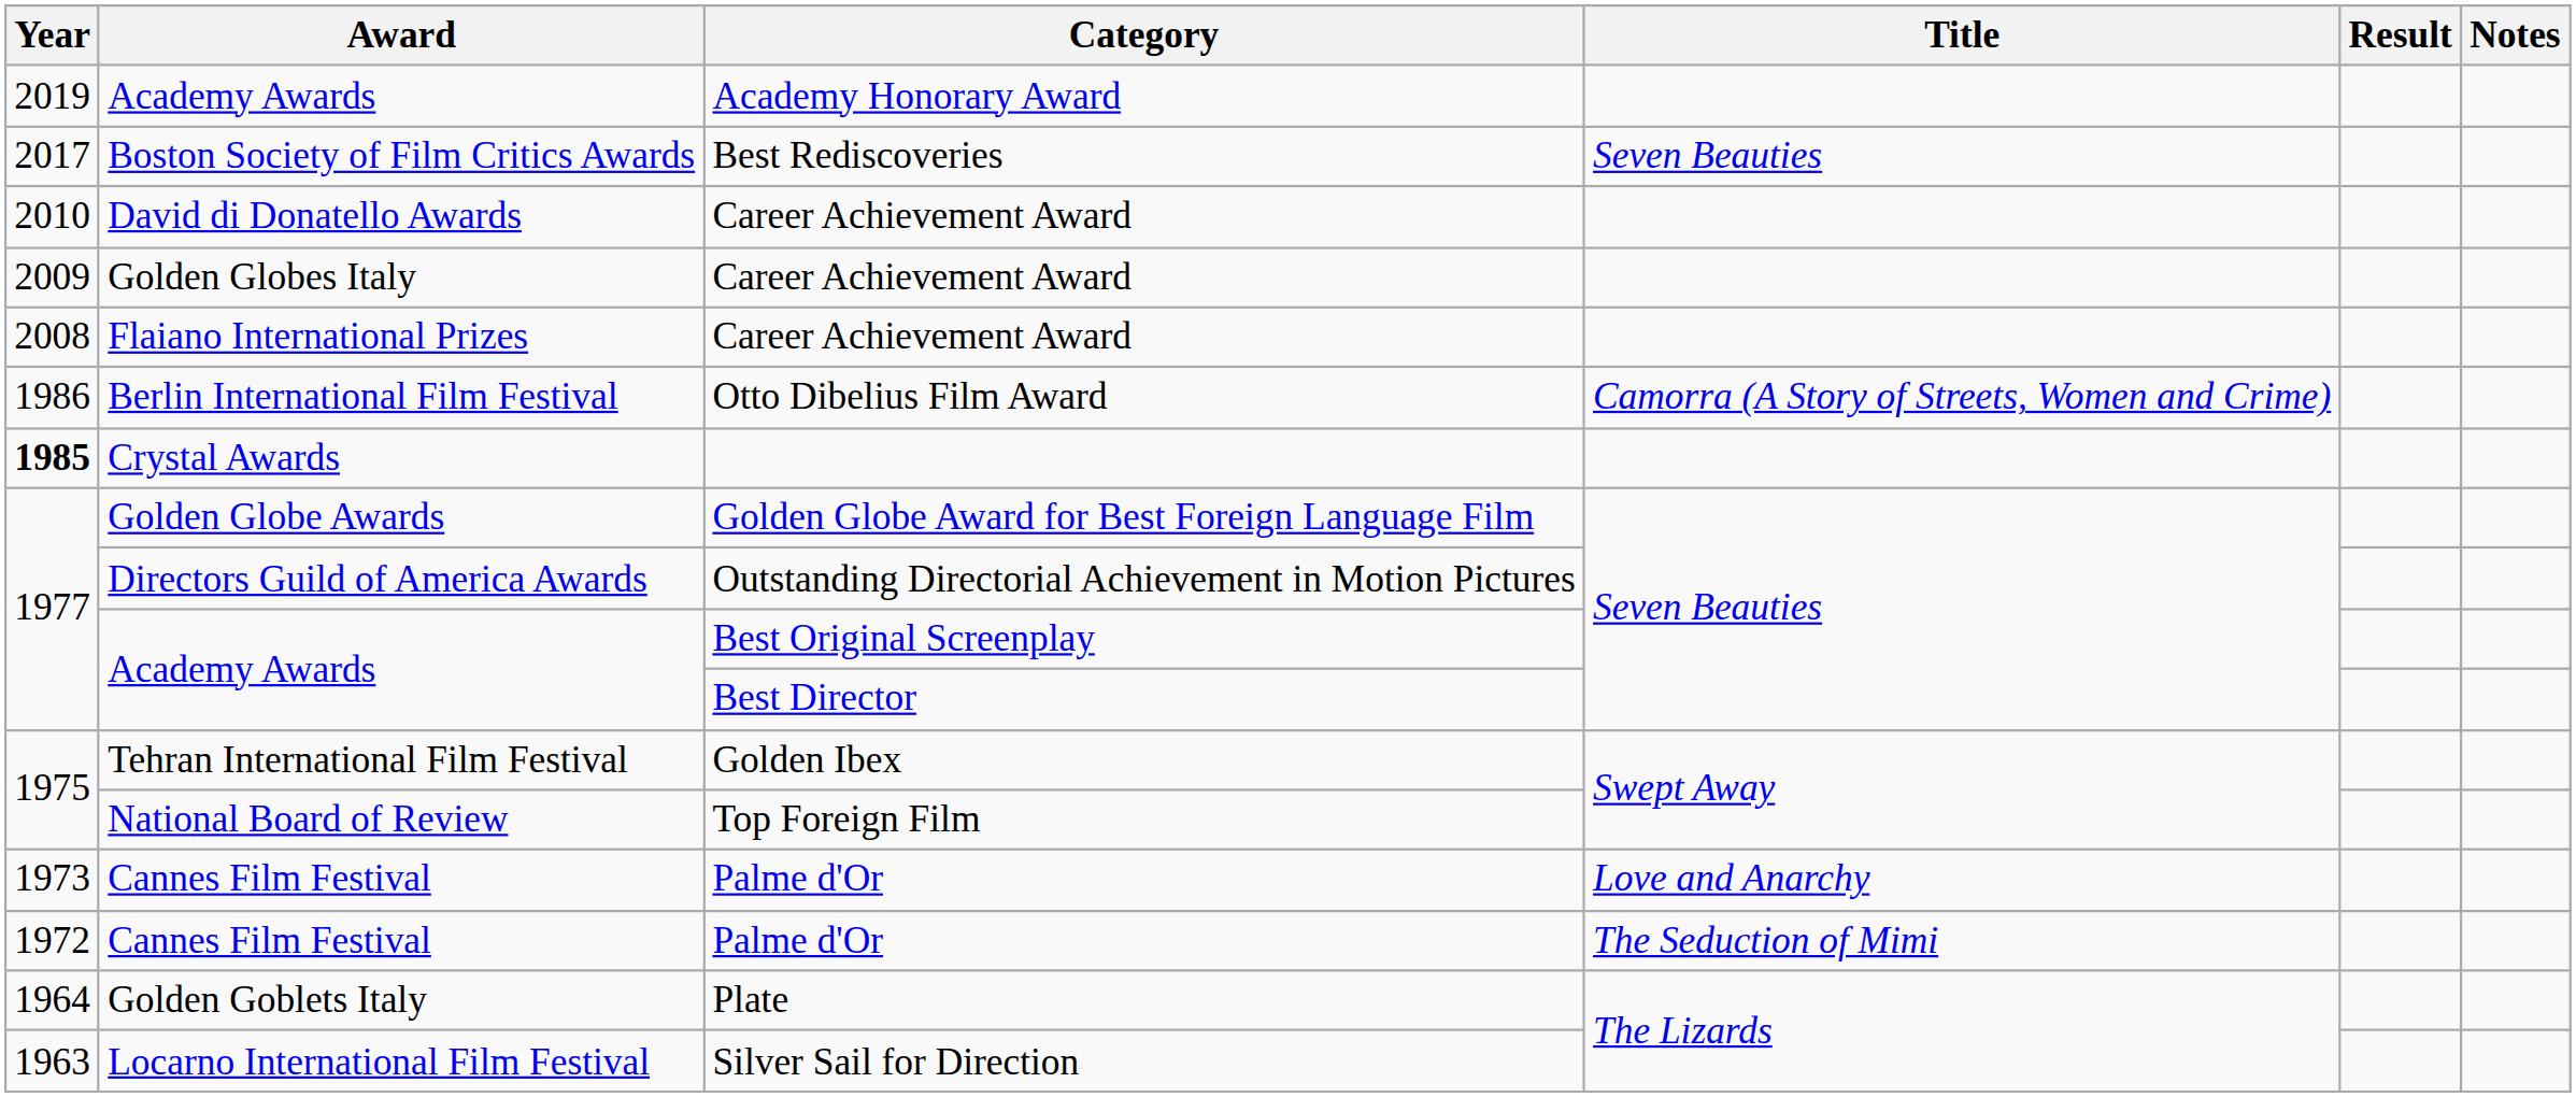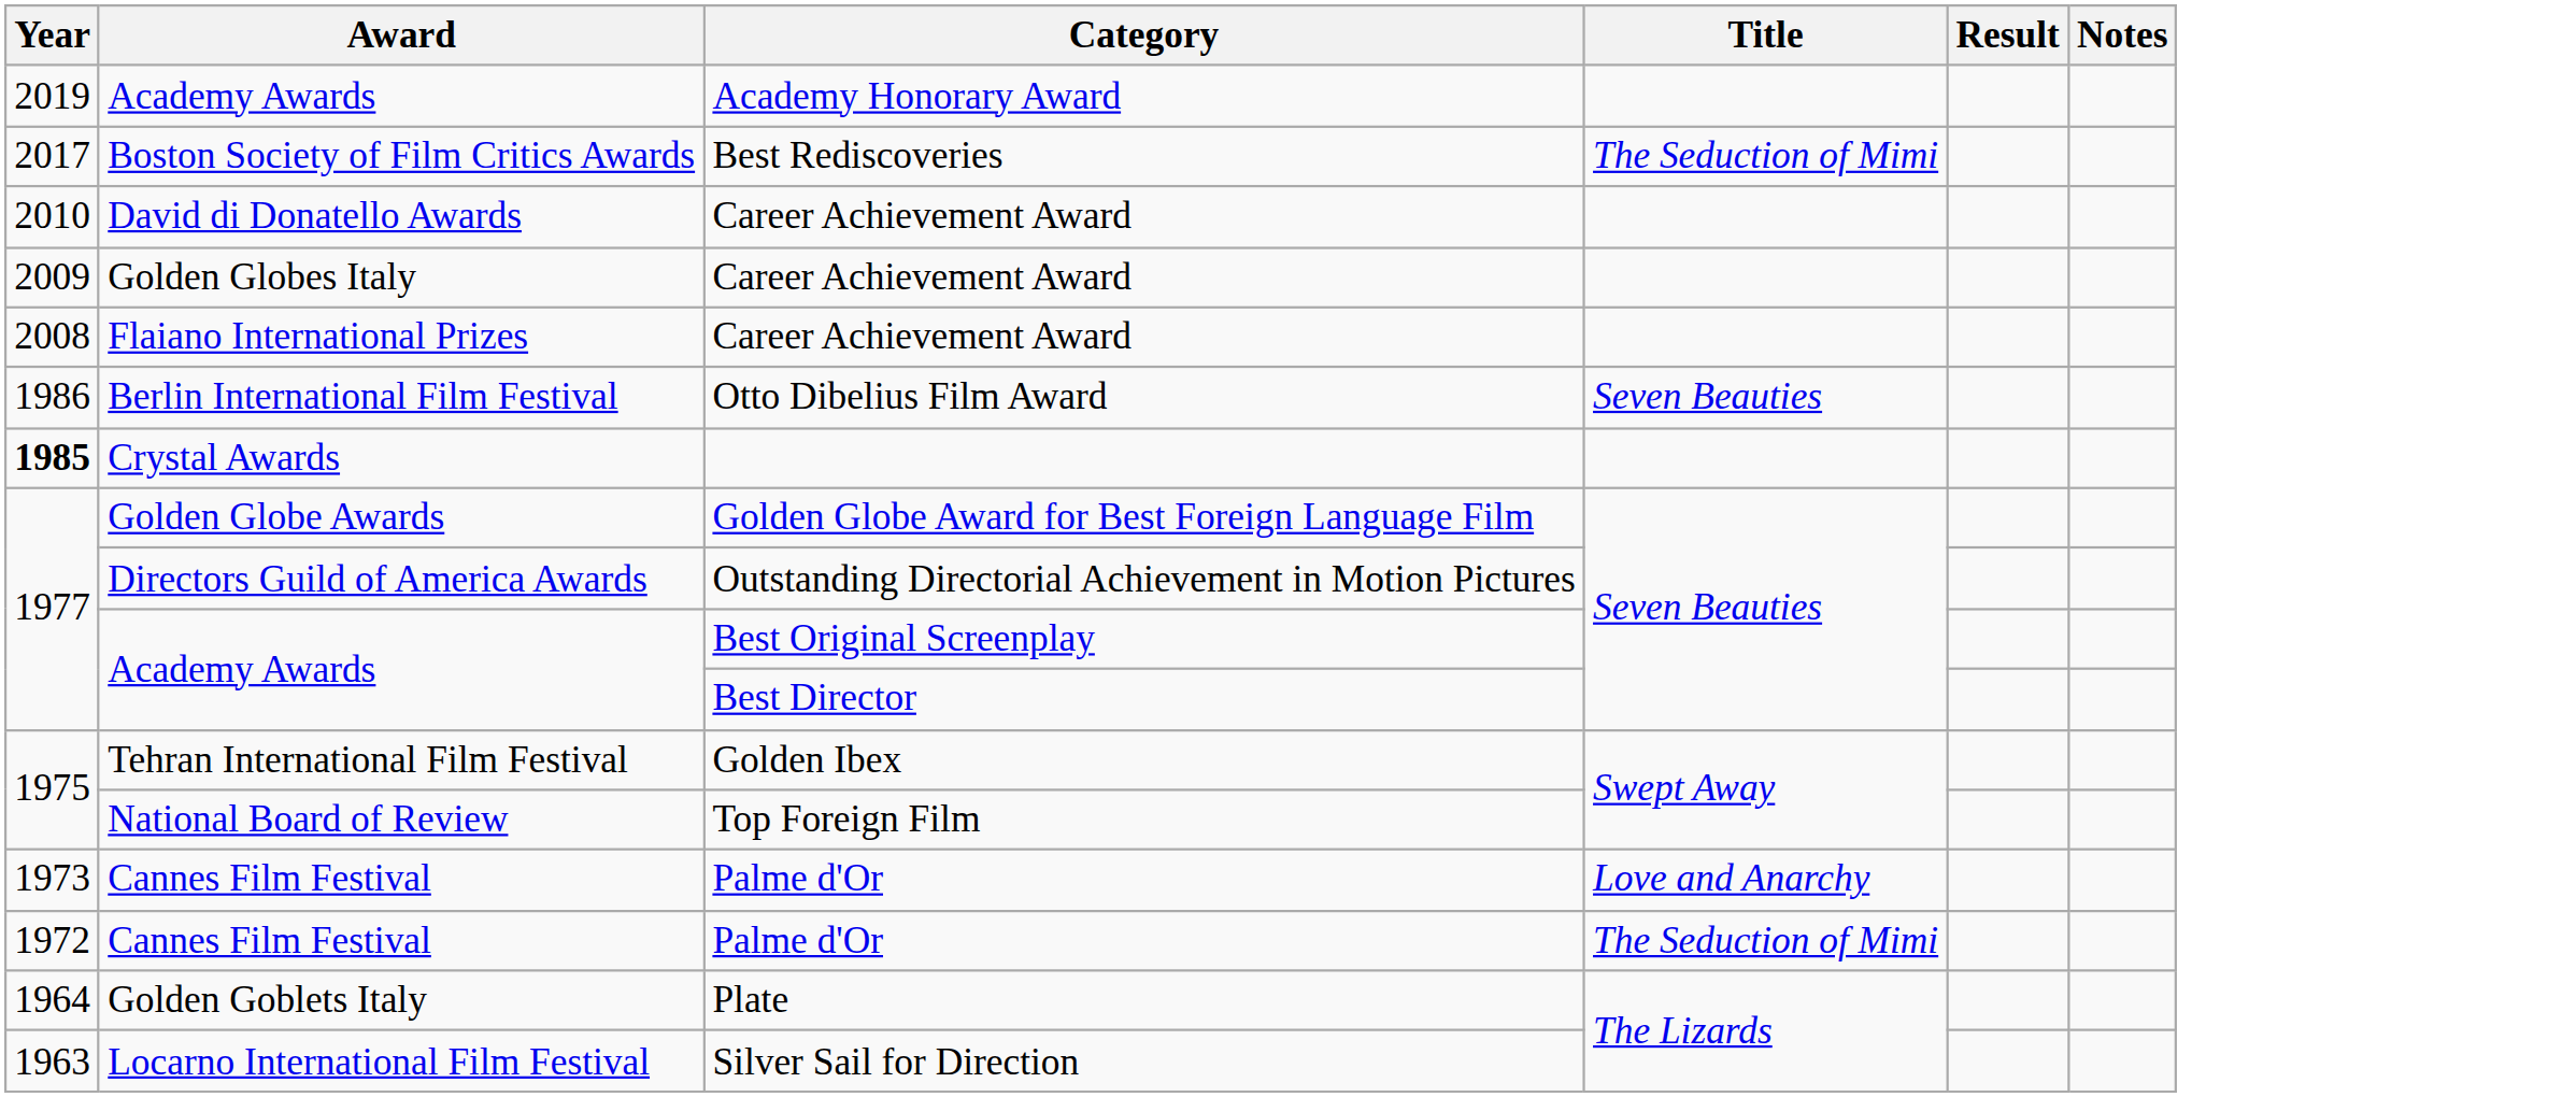Boston Society of Film Critics Awards | Title: Seven Beauties -> The Seduction of Mimi
Berlin International Film Festival | Title: Camorra (A Story of Streets, Women and Crime) -> Seven Beauties
